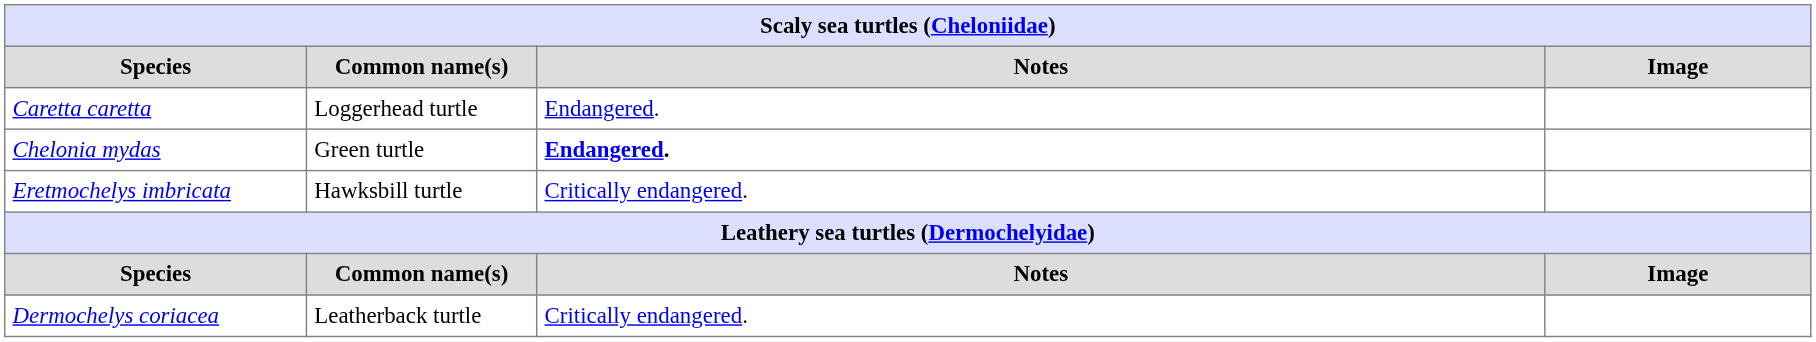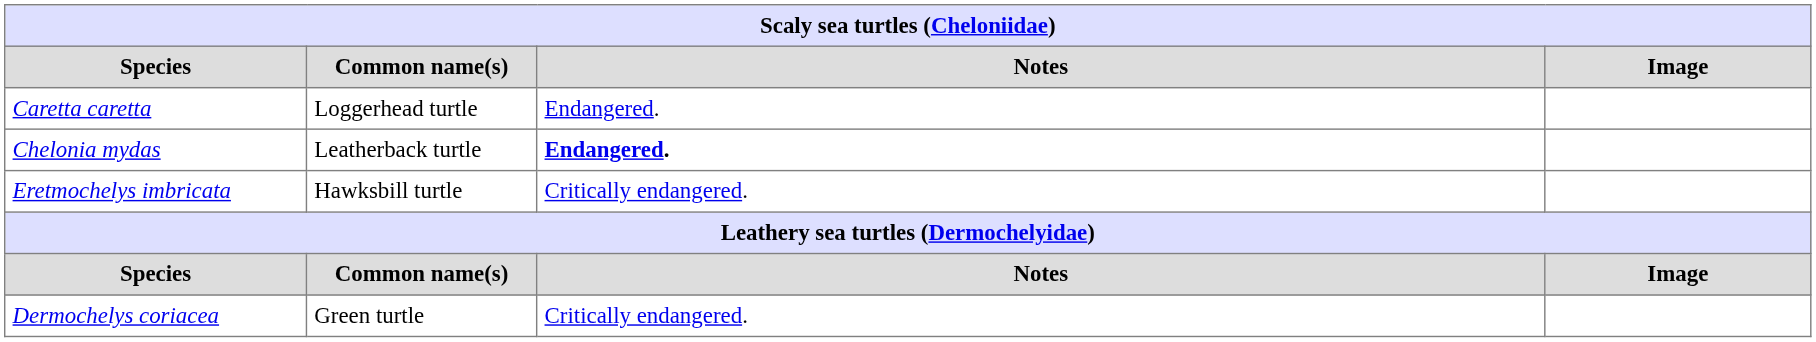Chelonia mydas | Common name(s): Green turtle -> Leatherback turtle
Dermochelys coriacea | Common name(s): Leatherback turtle -> Green turtle
